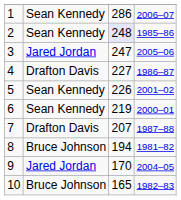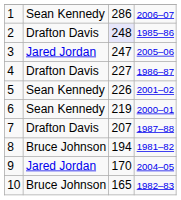2 | column 2: Sean Kennedy -> Drafton Davis
